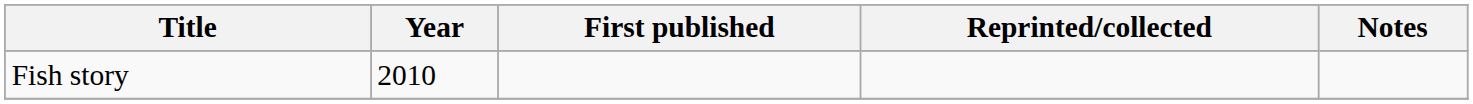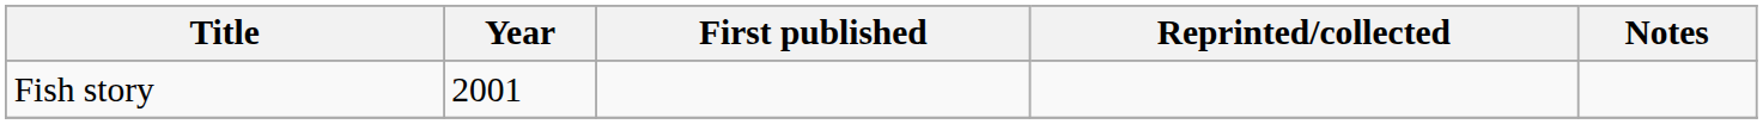Fish story | Year: 2010 -> 2001
